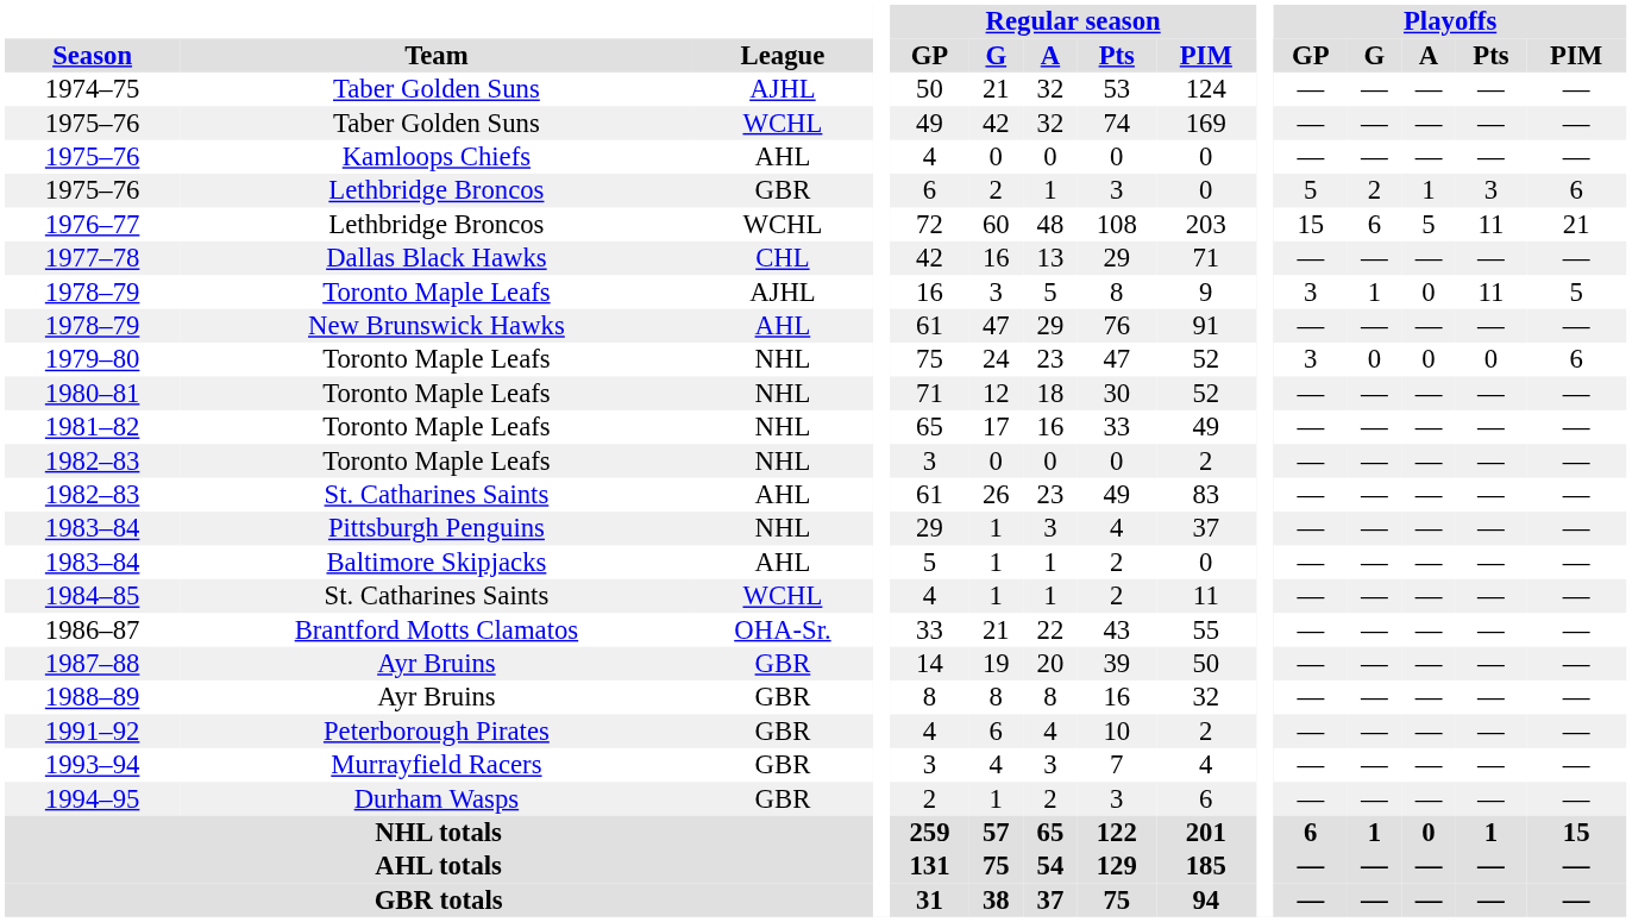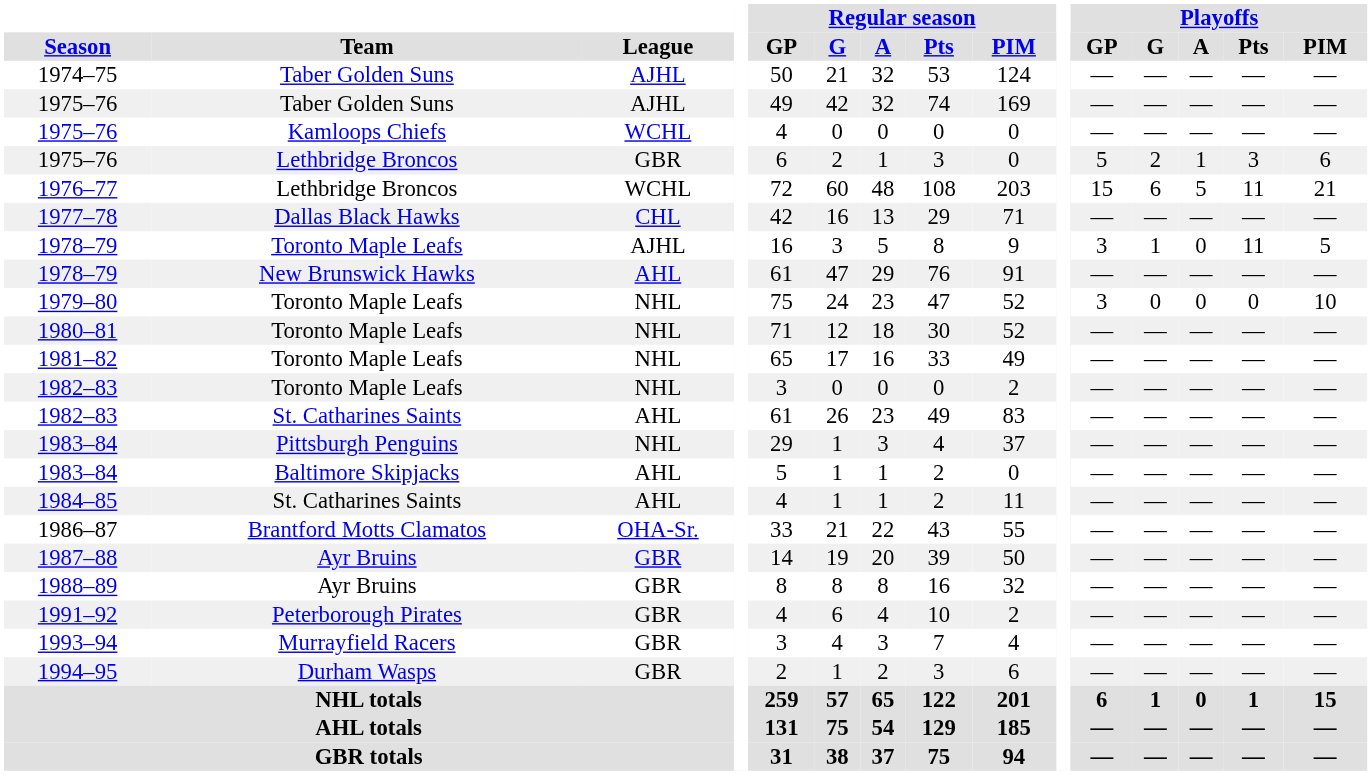1975–76 / Taber Golden Suns | League: WCHL -> AJHL
1975–76 / Kamloops Chiefs | League: AHL -> WCHL
1979–80 | Playoffs / PIM: 6 -> 10
1984–85 | League: WCHL -> AHL
